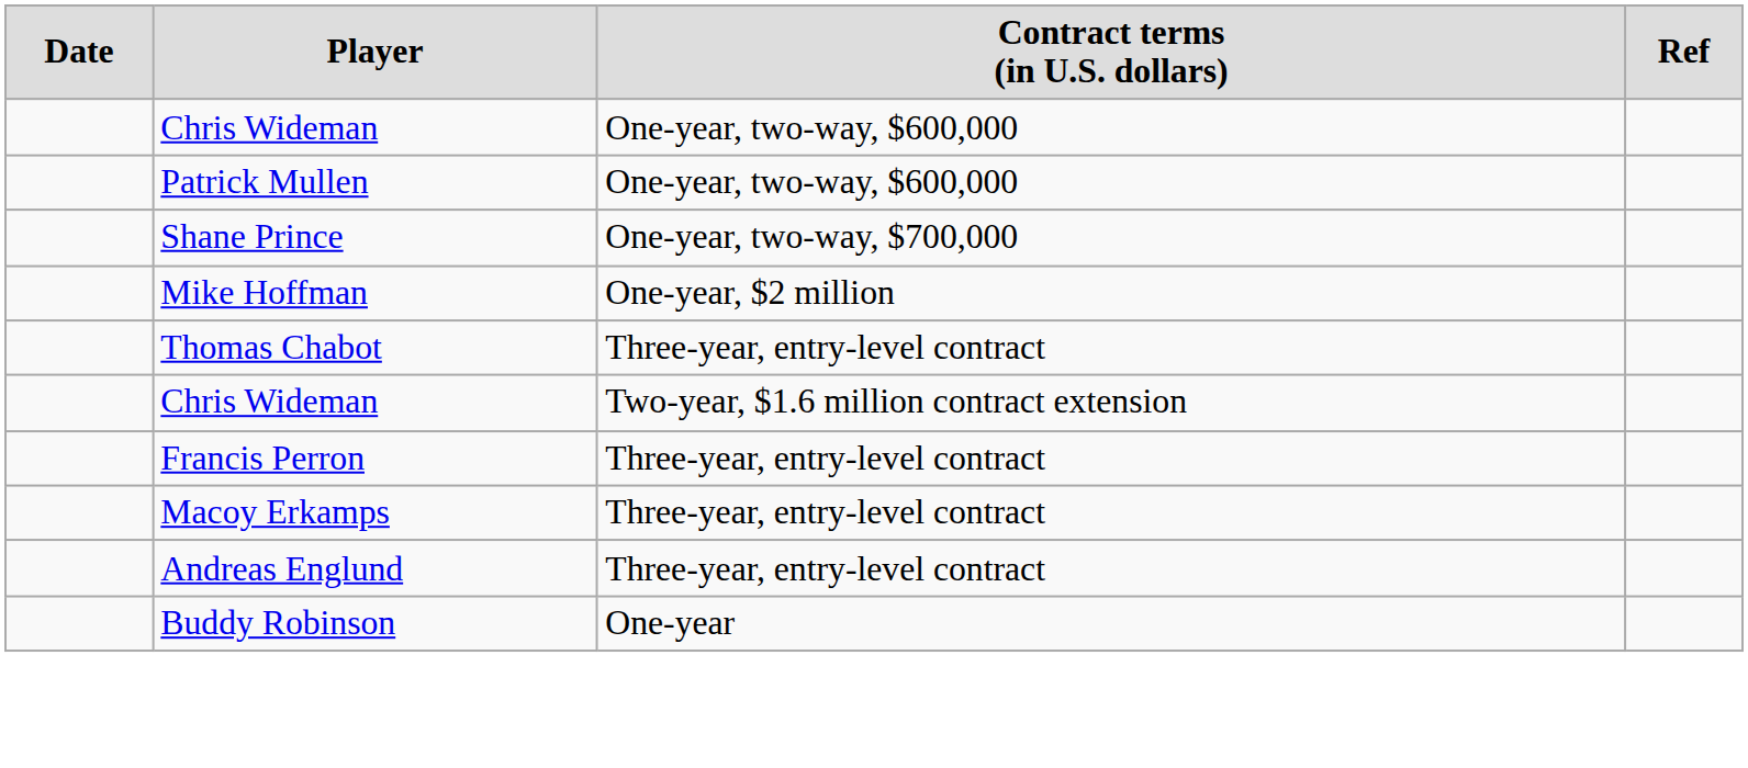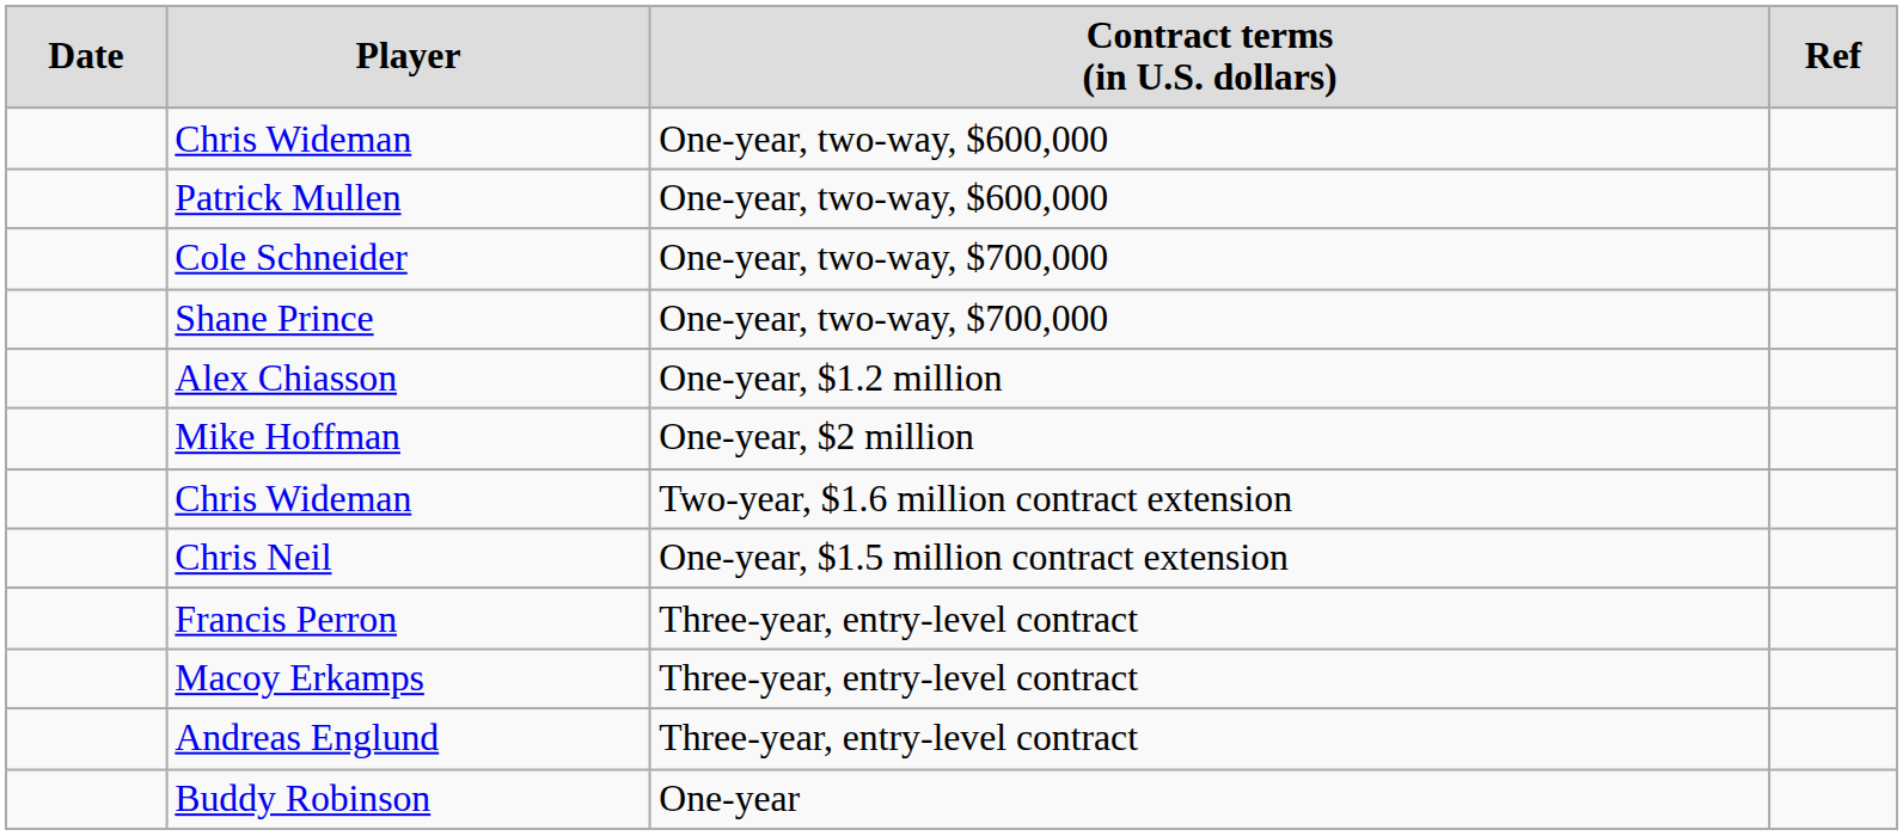+ row: Cole Schneider | One-year, two-way, $700,000
+ row: Alex Chiasson | One-year, $1.2 million
- row: Thomas Chabot | Three-year, entry-level contract
+ row: Chris Neil | One-year, $1.5 million contract extension
